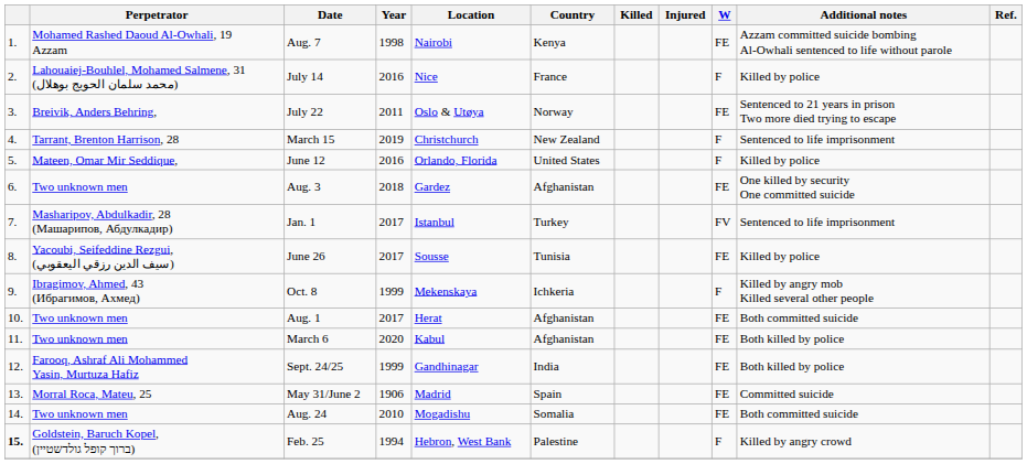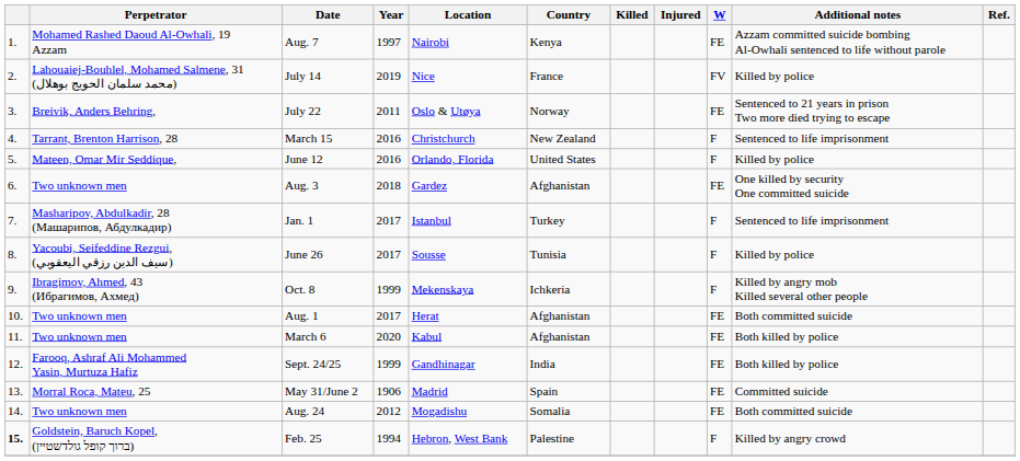Aug. 7 | Year: 1998 -> 1997
July 14 | Year: 2016 -> 2019
July 14 | W: F -> FV
March 15 | Year: 2019 -> 2016
Jan. 1 | W: FV -> F
June 26 | W: FE -> F
Aug. 24 | Year: 2010 -> 2012
